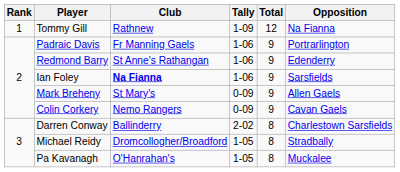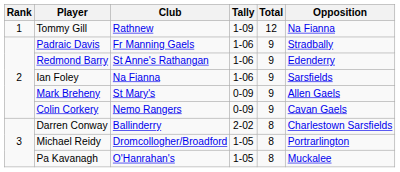Padraic Davis | Opposition: Portrarlington -> Stradbally
Ian Foley | Club: bold -> normal
Michael Reidy | Opposition: Stradbally -> Portrarlington
